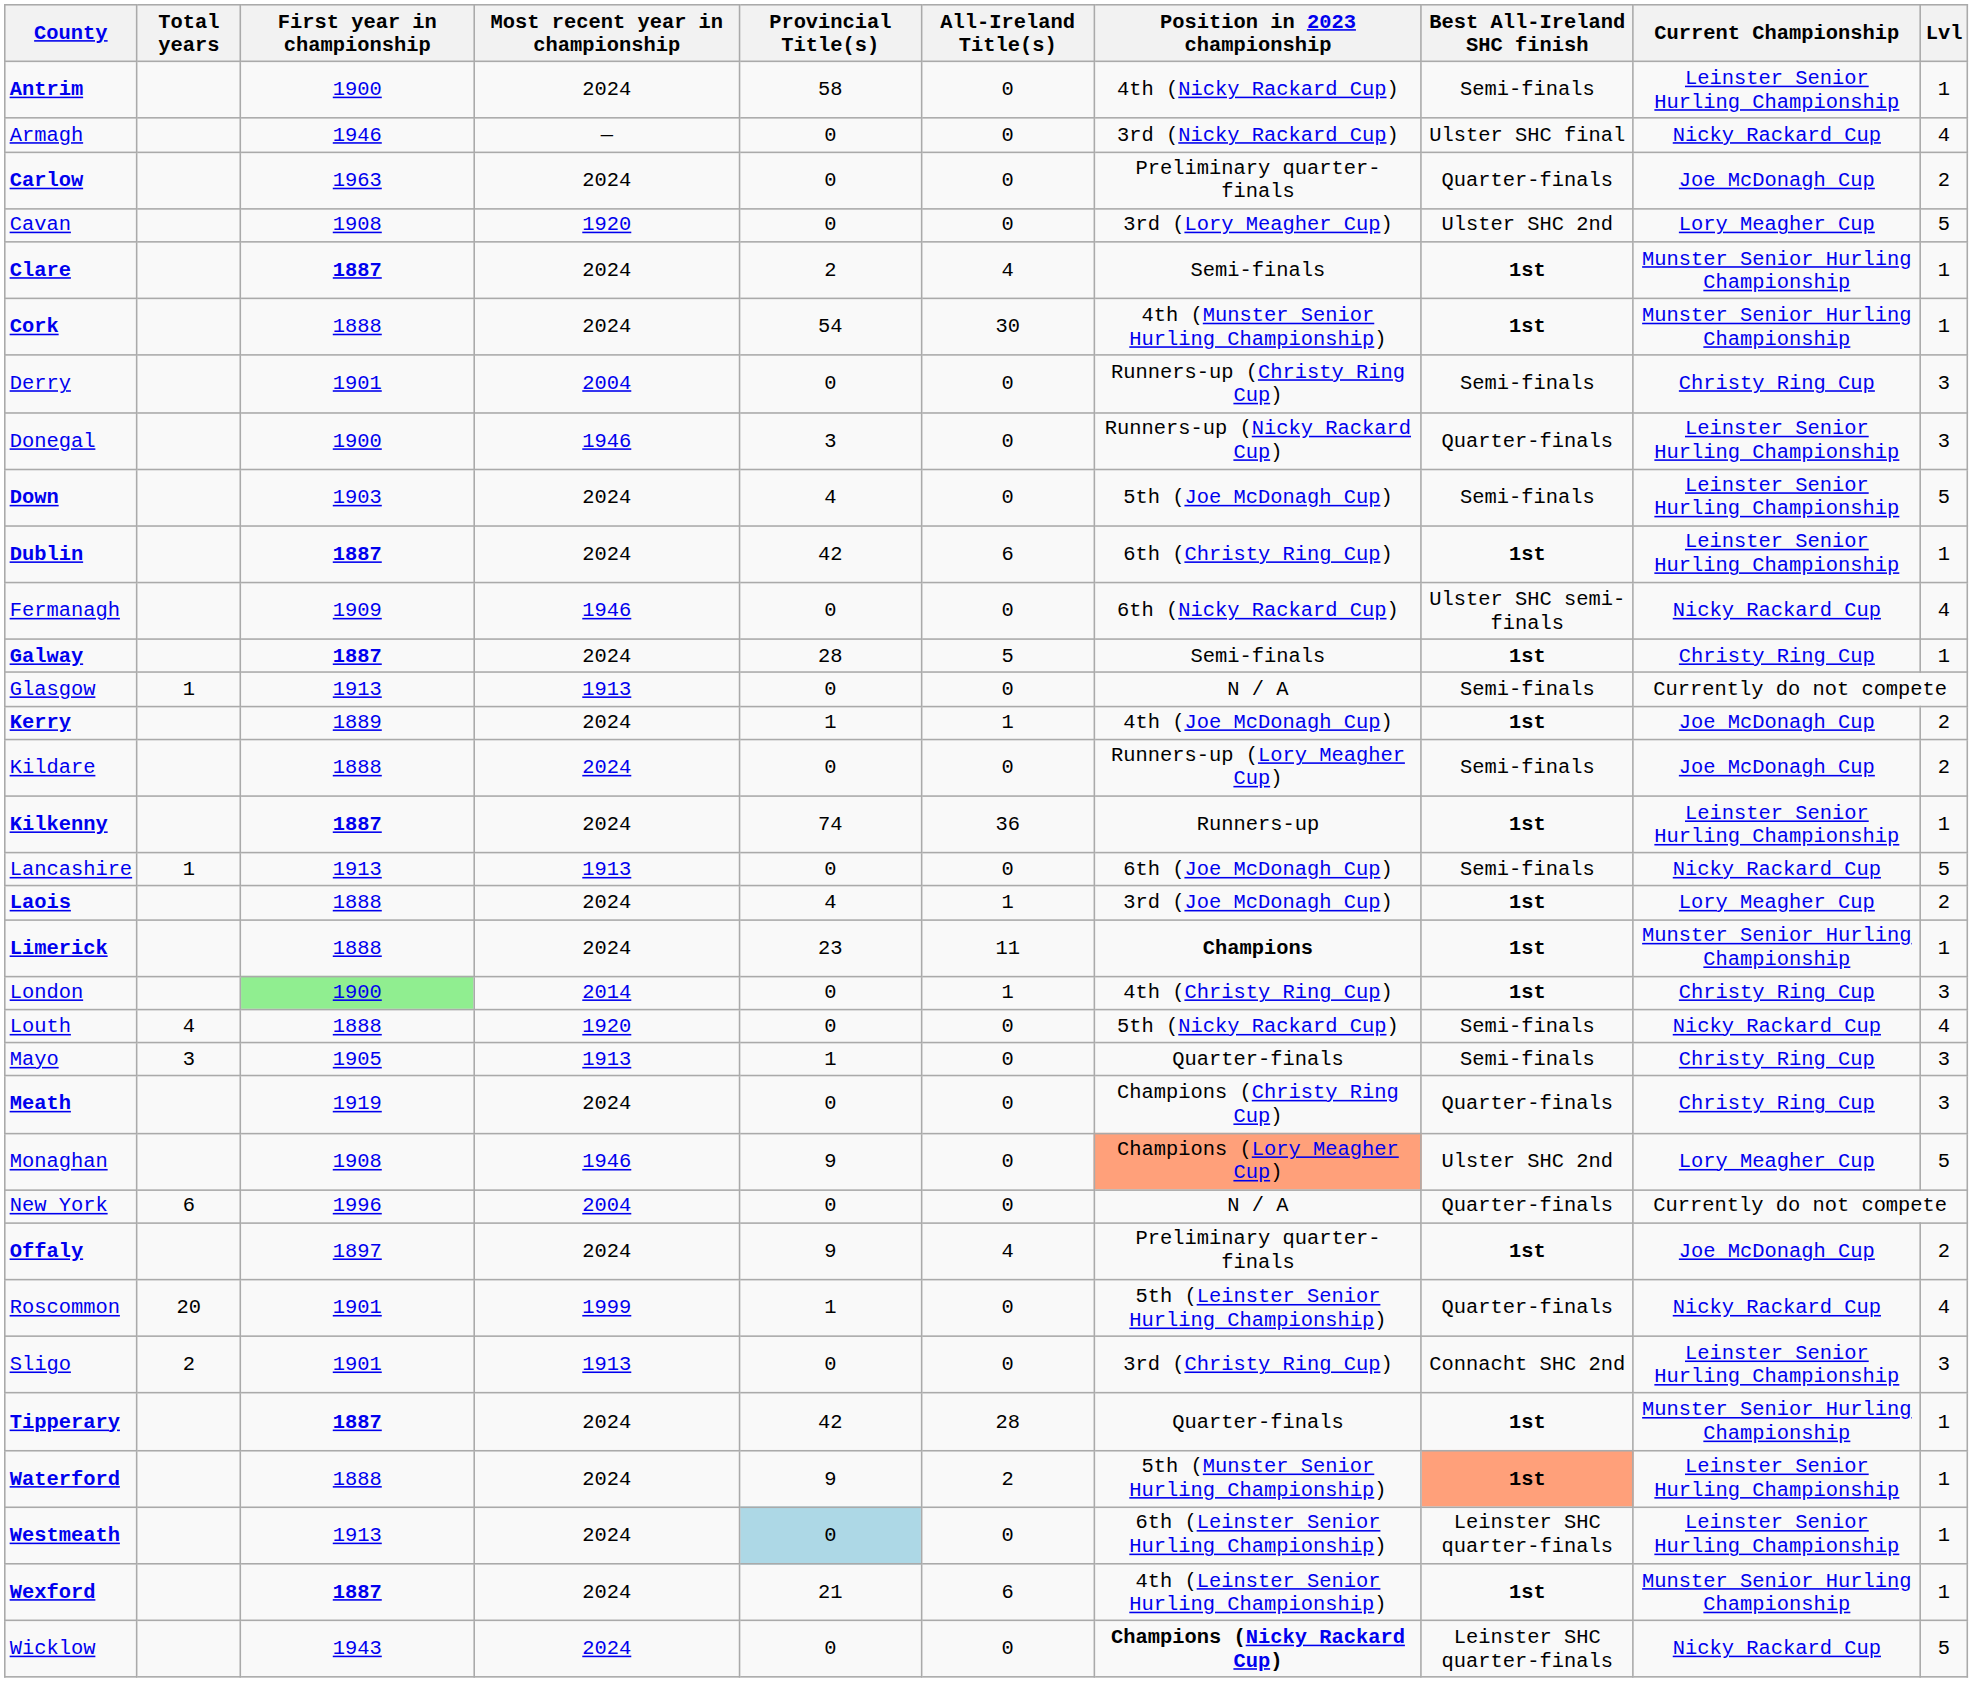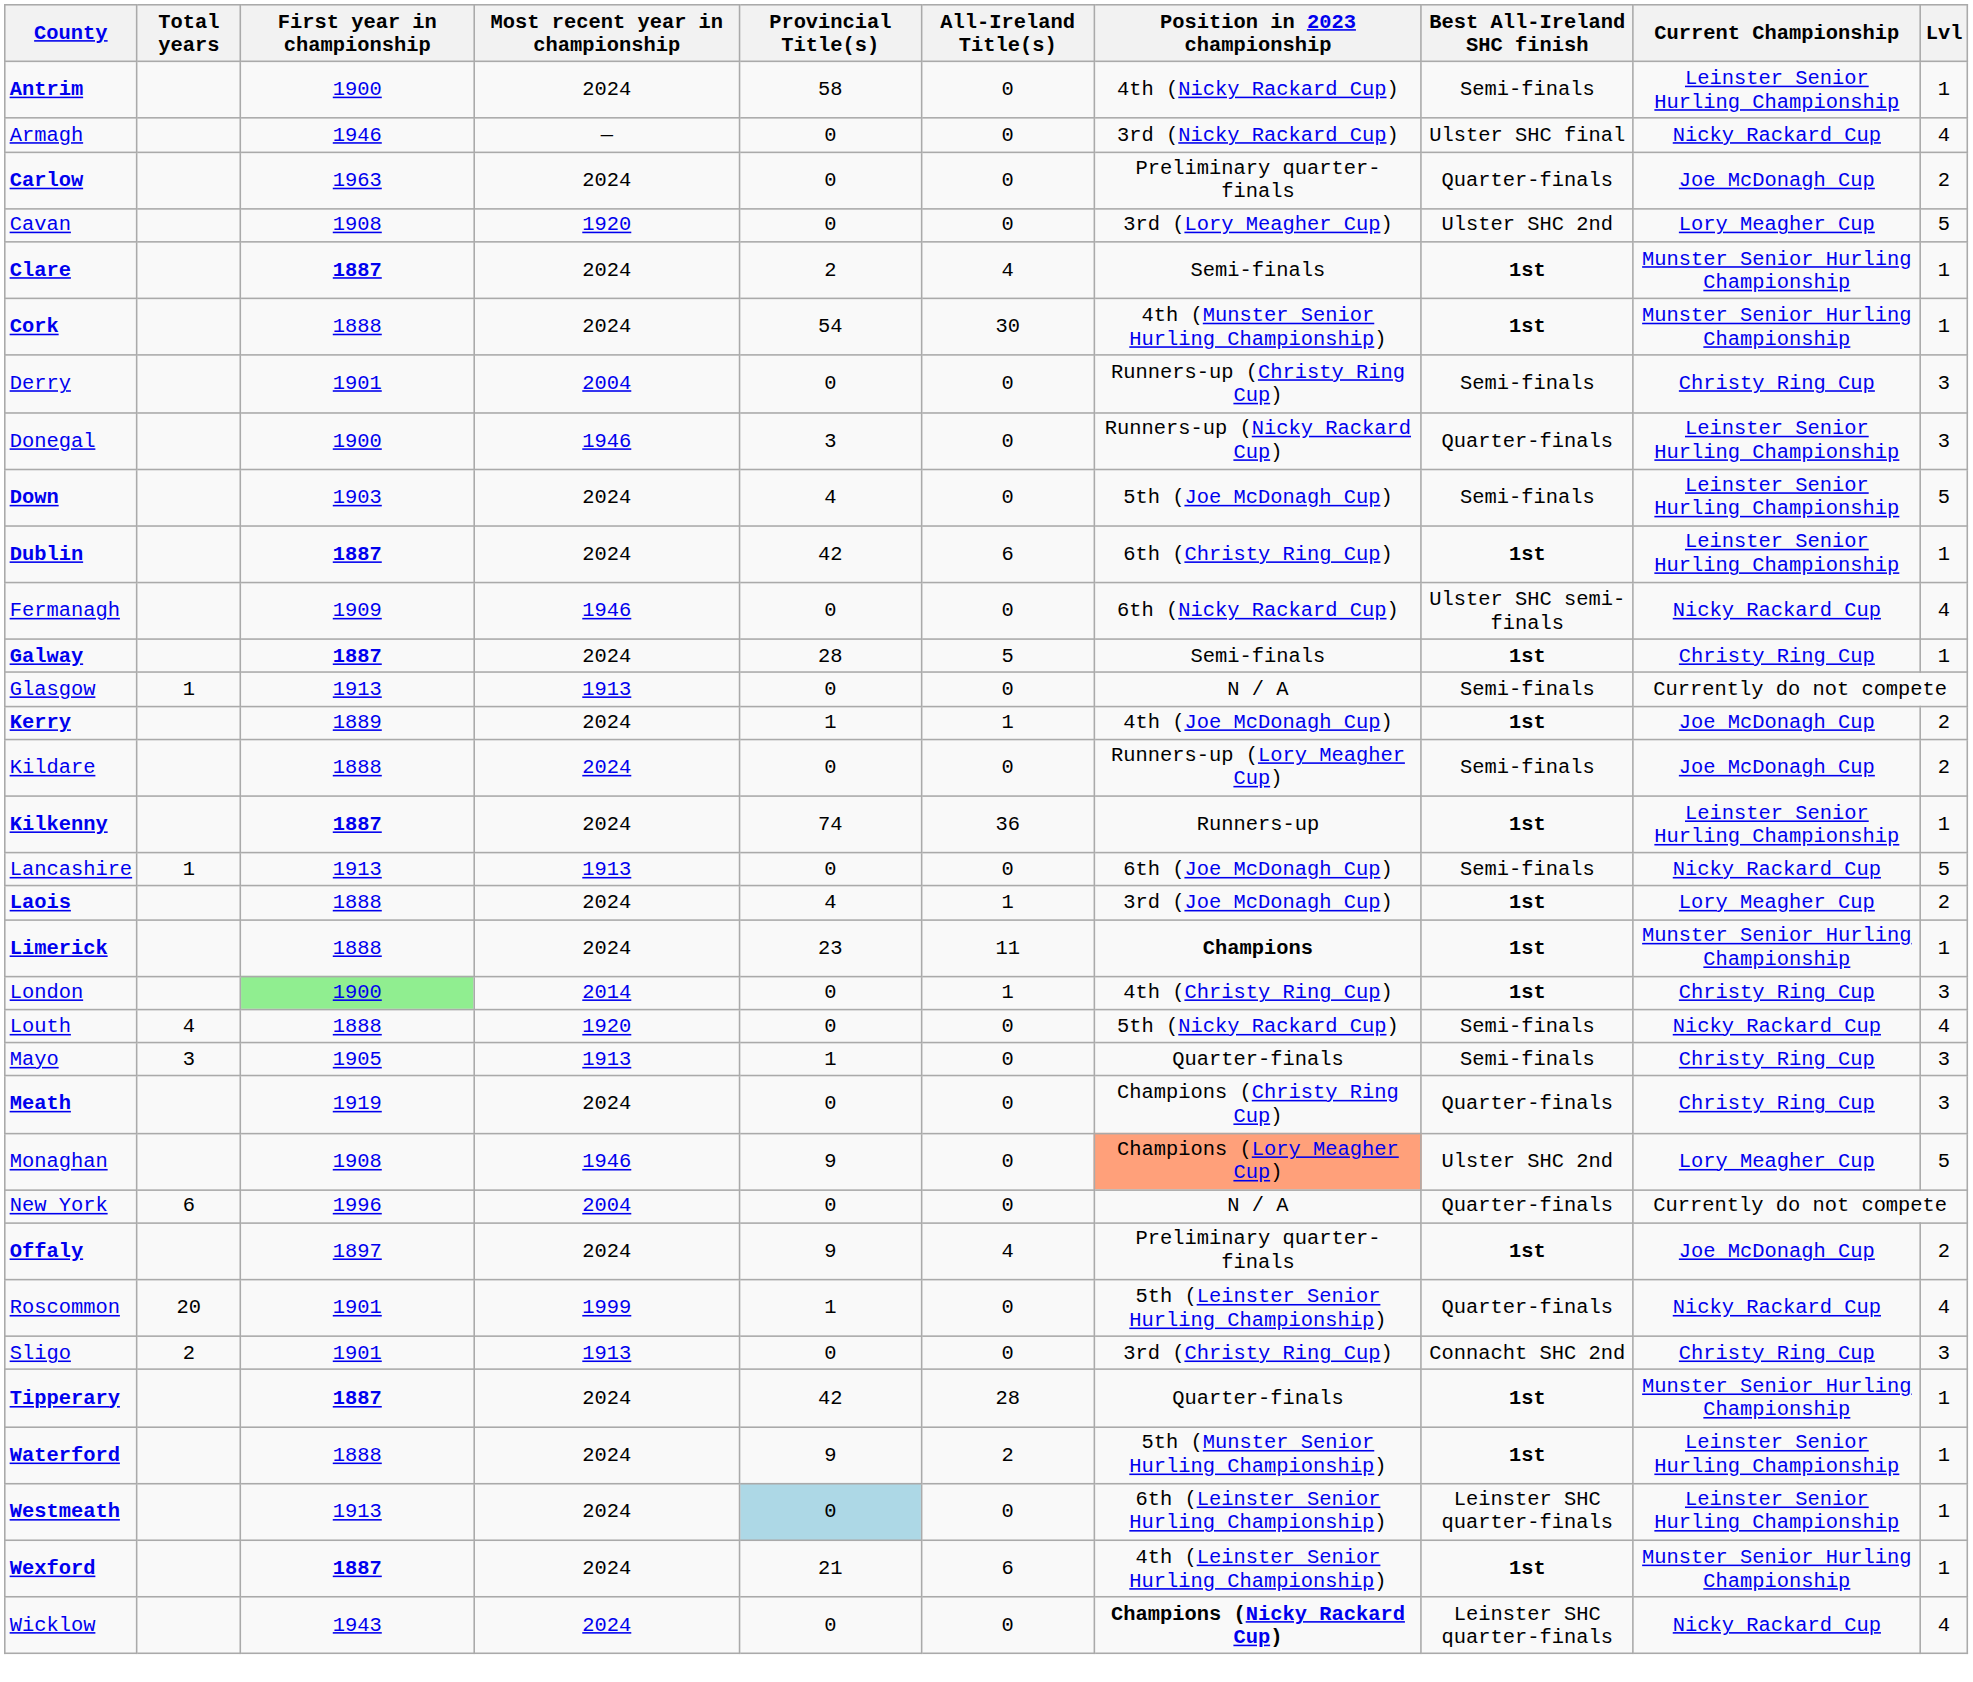Sligo | Current Championship: Leinster Senior Hurling Championship -> Christy Ring Cup
Waterford | Best All-Ireland SHC finish: lightsalmon background -> no background
Wicklow | Lvl: 5 -> 4
